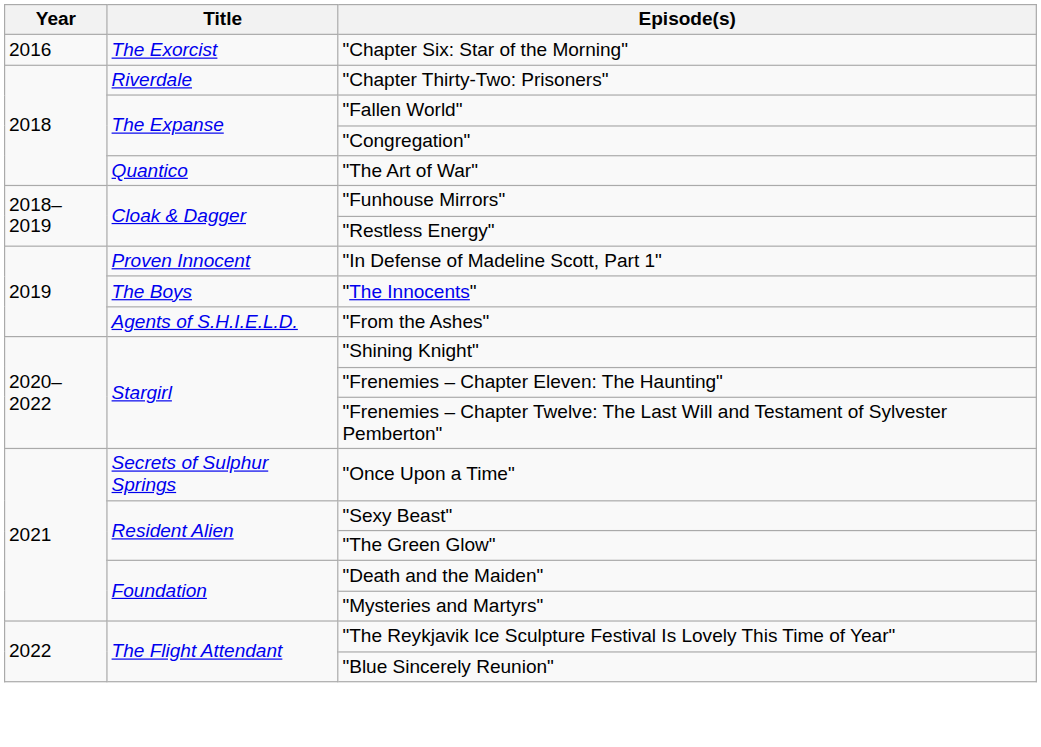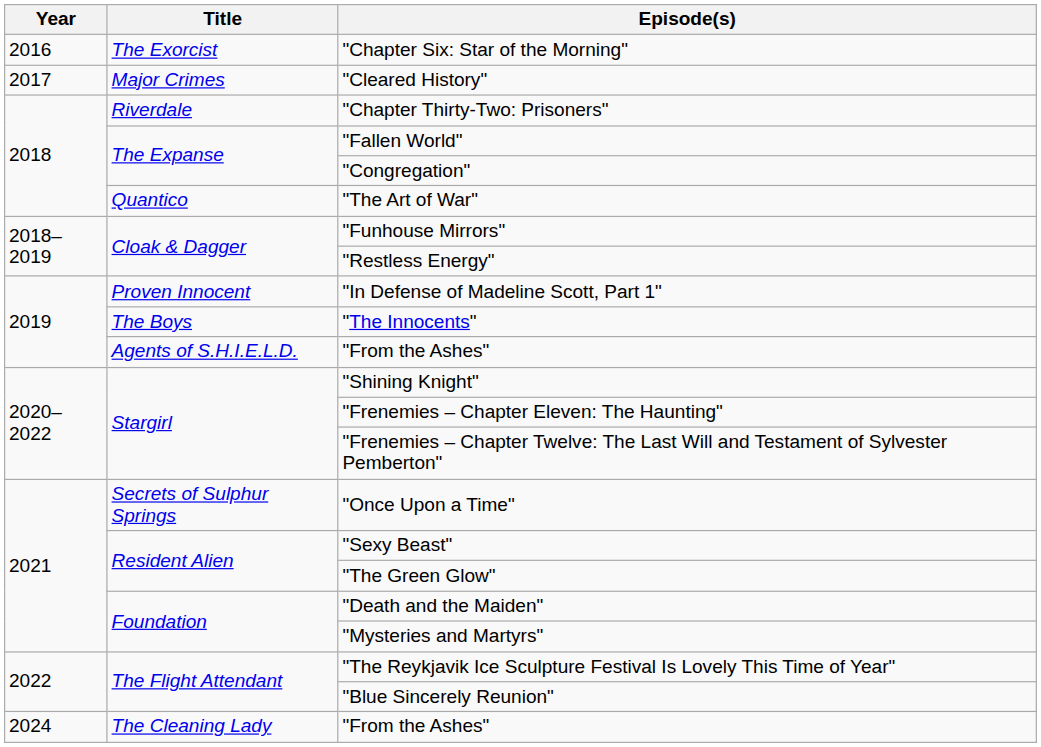+ row: 2017 | Major Crimes | "Cleared History"
+ row: 2024 | The Cleaning Lady | "From the Ashes"
